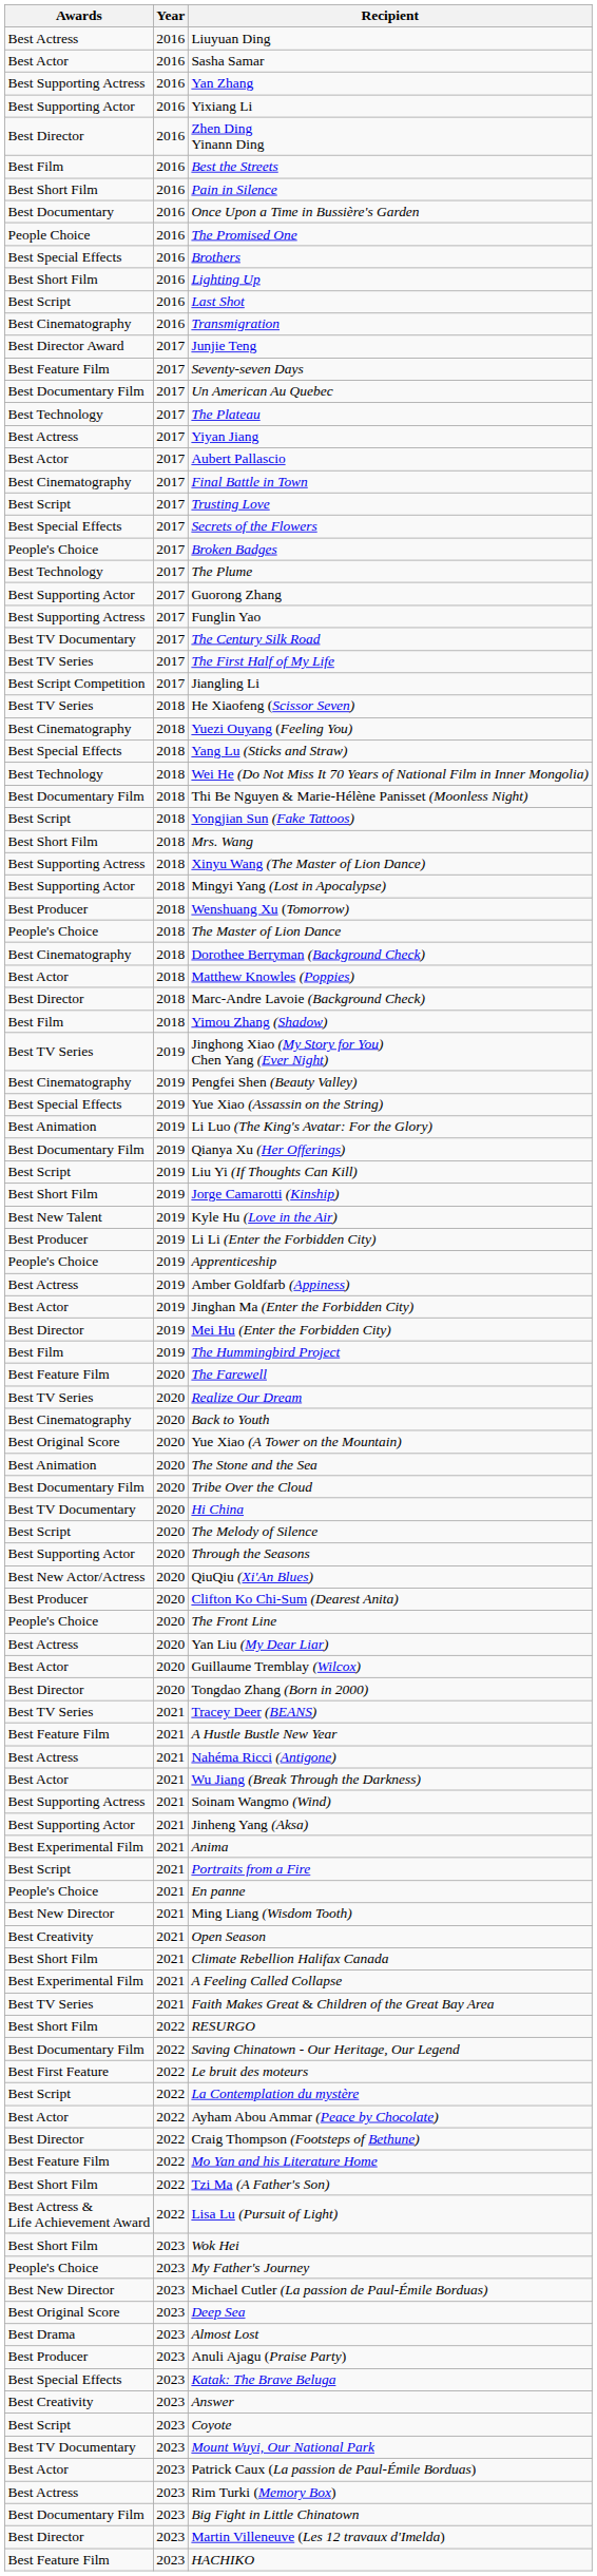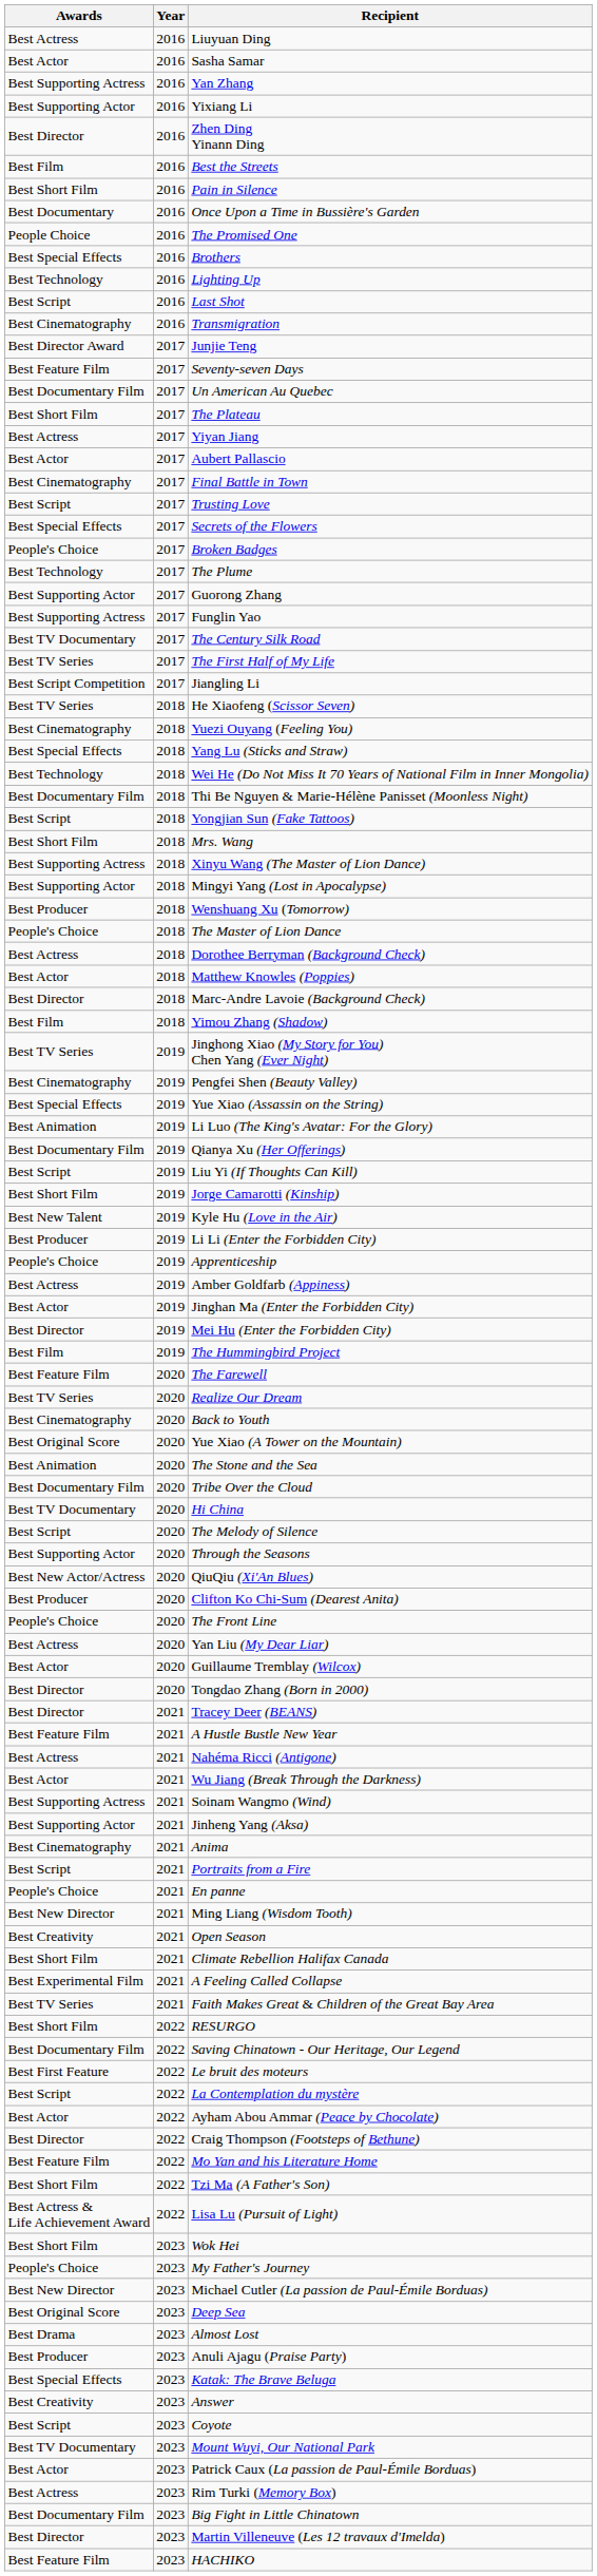Lighting Up | Awards: Best Short Film -> Best Technology
The Plateau | Awards: Best Technology -> Best Short Film
Dorothee Berryman (Background Check) | Awards: Best Cinematography -> Best Actress
Tracey Deer (BEANS) | Awards: Best TV Series -> Best Director
Anima | Awards: Best Experimental Film -> Best Cinematography
